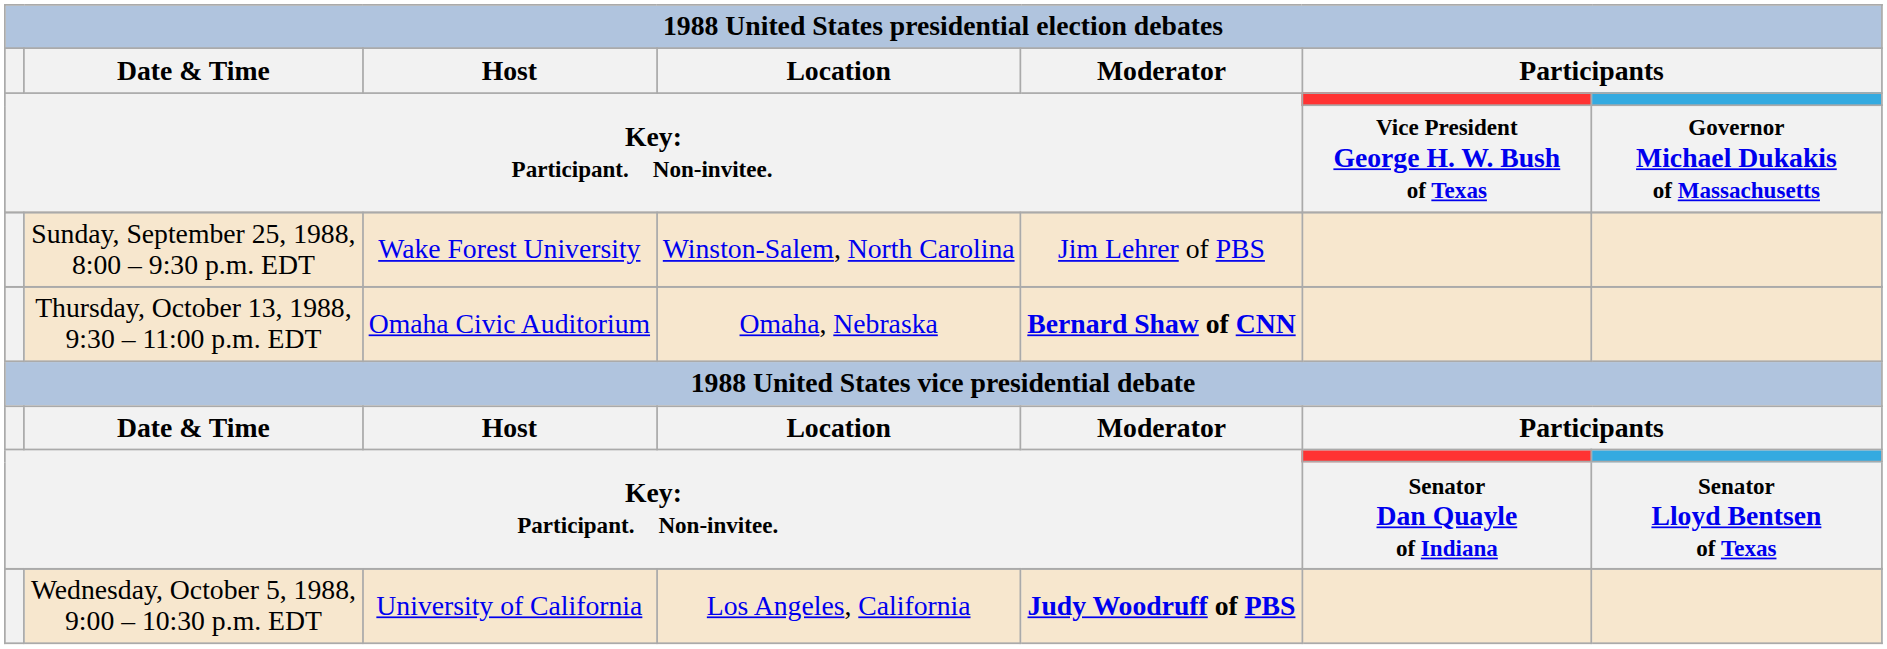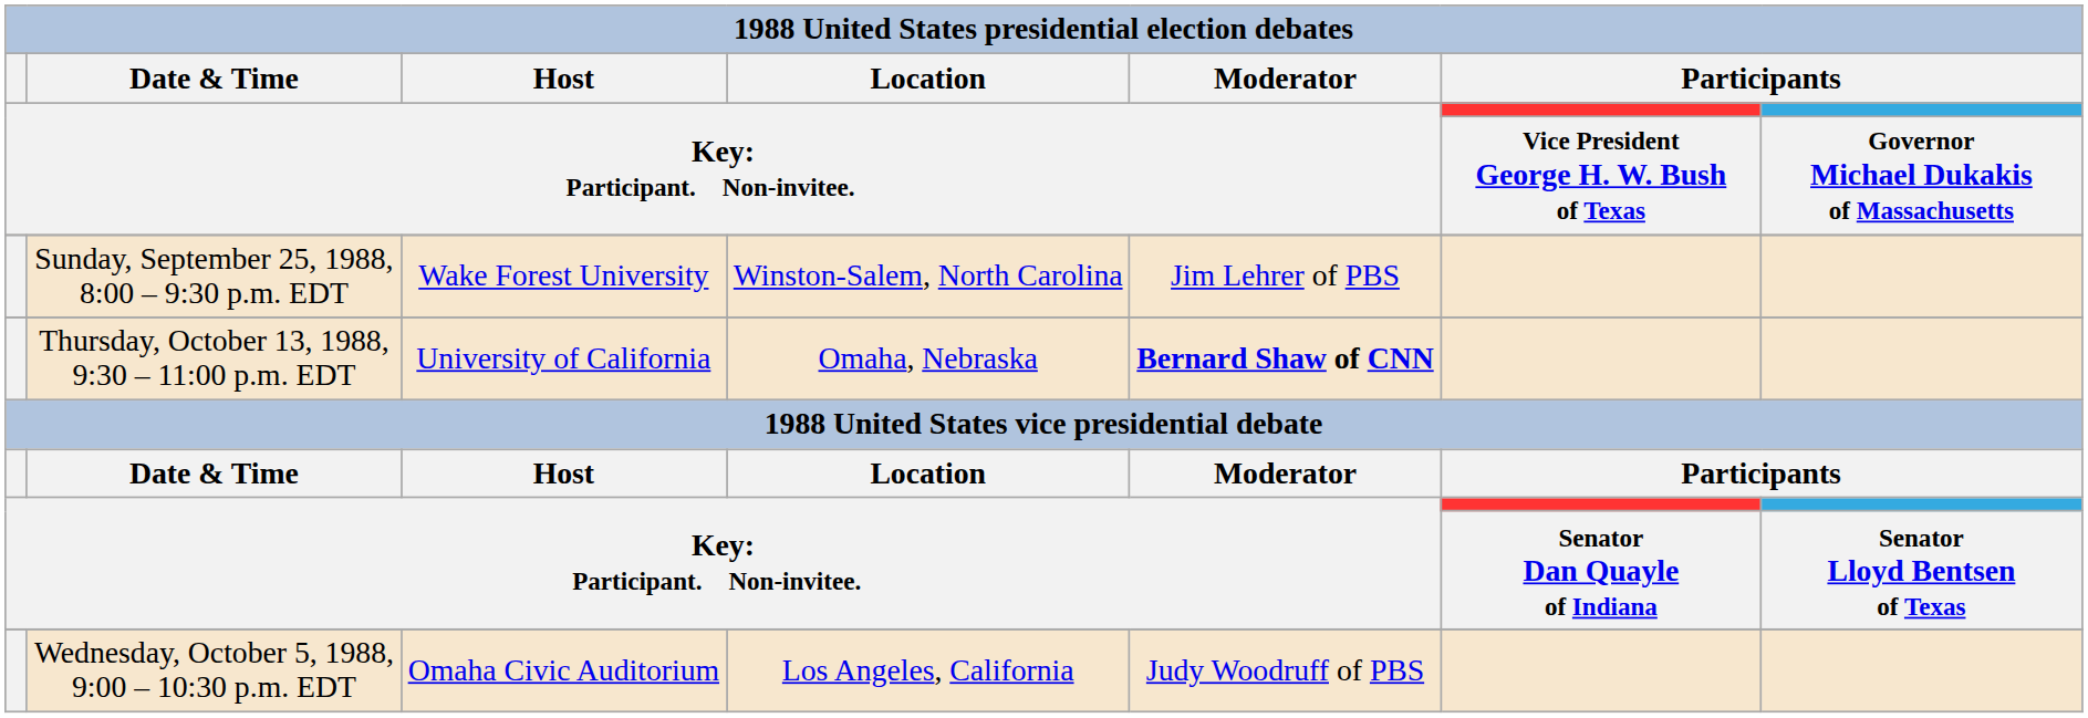Thursday, October 13, 1988, 9:30 – 11:00 p.m. EDT | column 3: Omaha Civic Auditorium -> University of California
Wednesday, October 5, 1988, 9:00 – 10:30 p.m. EDT | column 3: University of California -> Omaha Civic Auditorium
Wednesday, October 5, 1988, 9:00 – 10:30 p.m. EDT | column 5: bold -> normal
